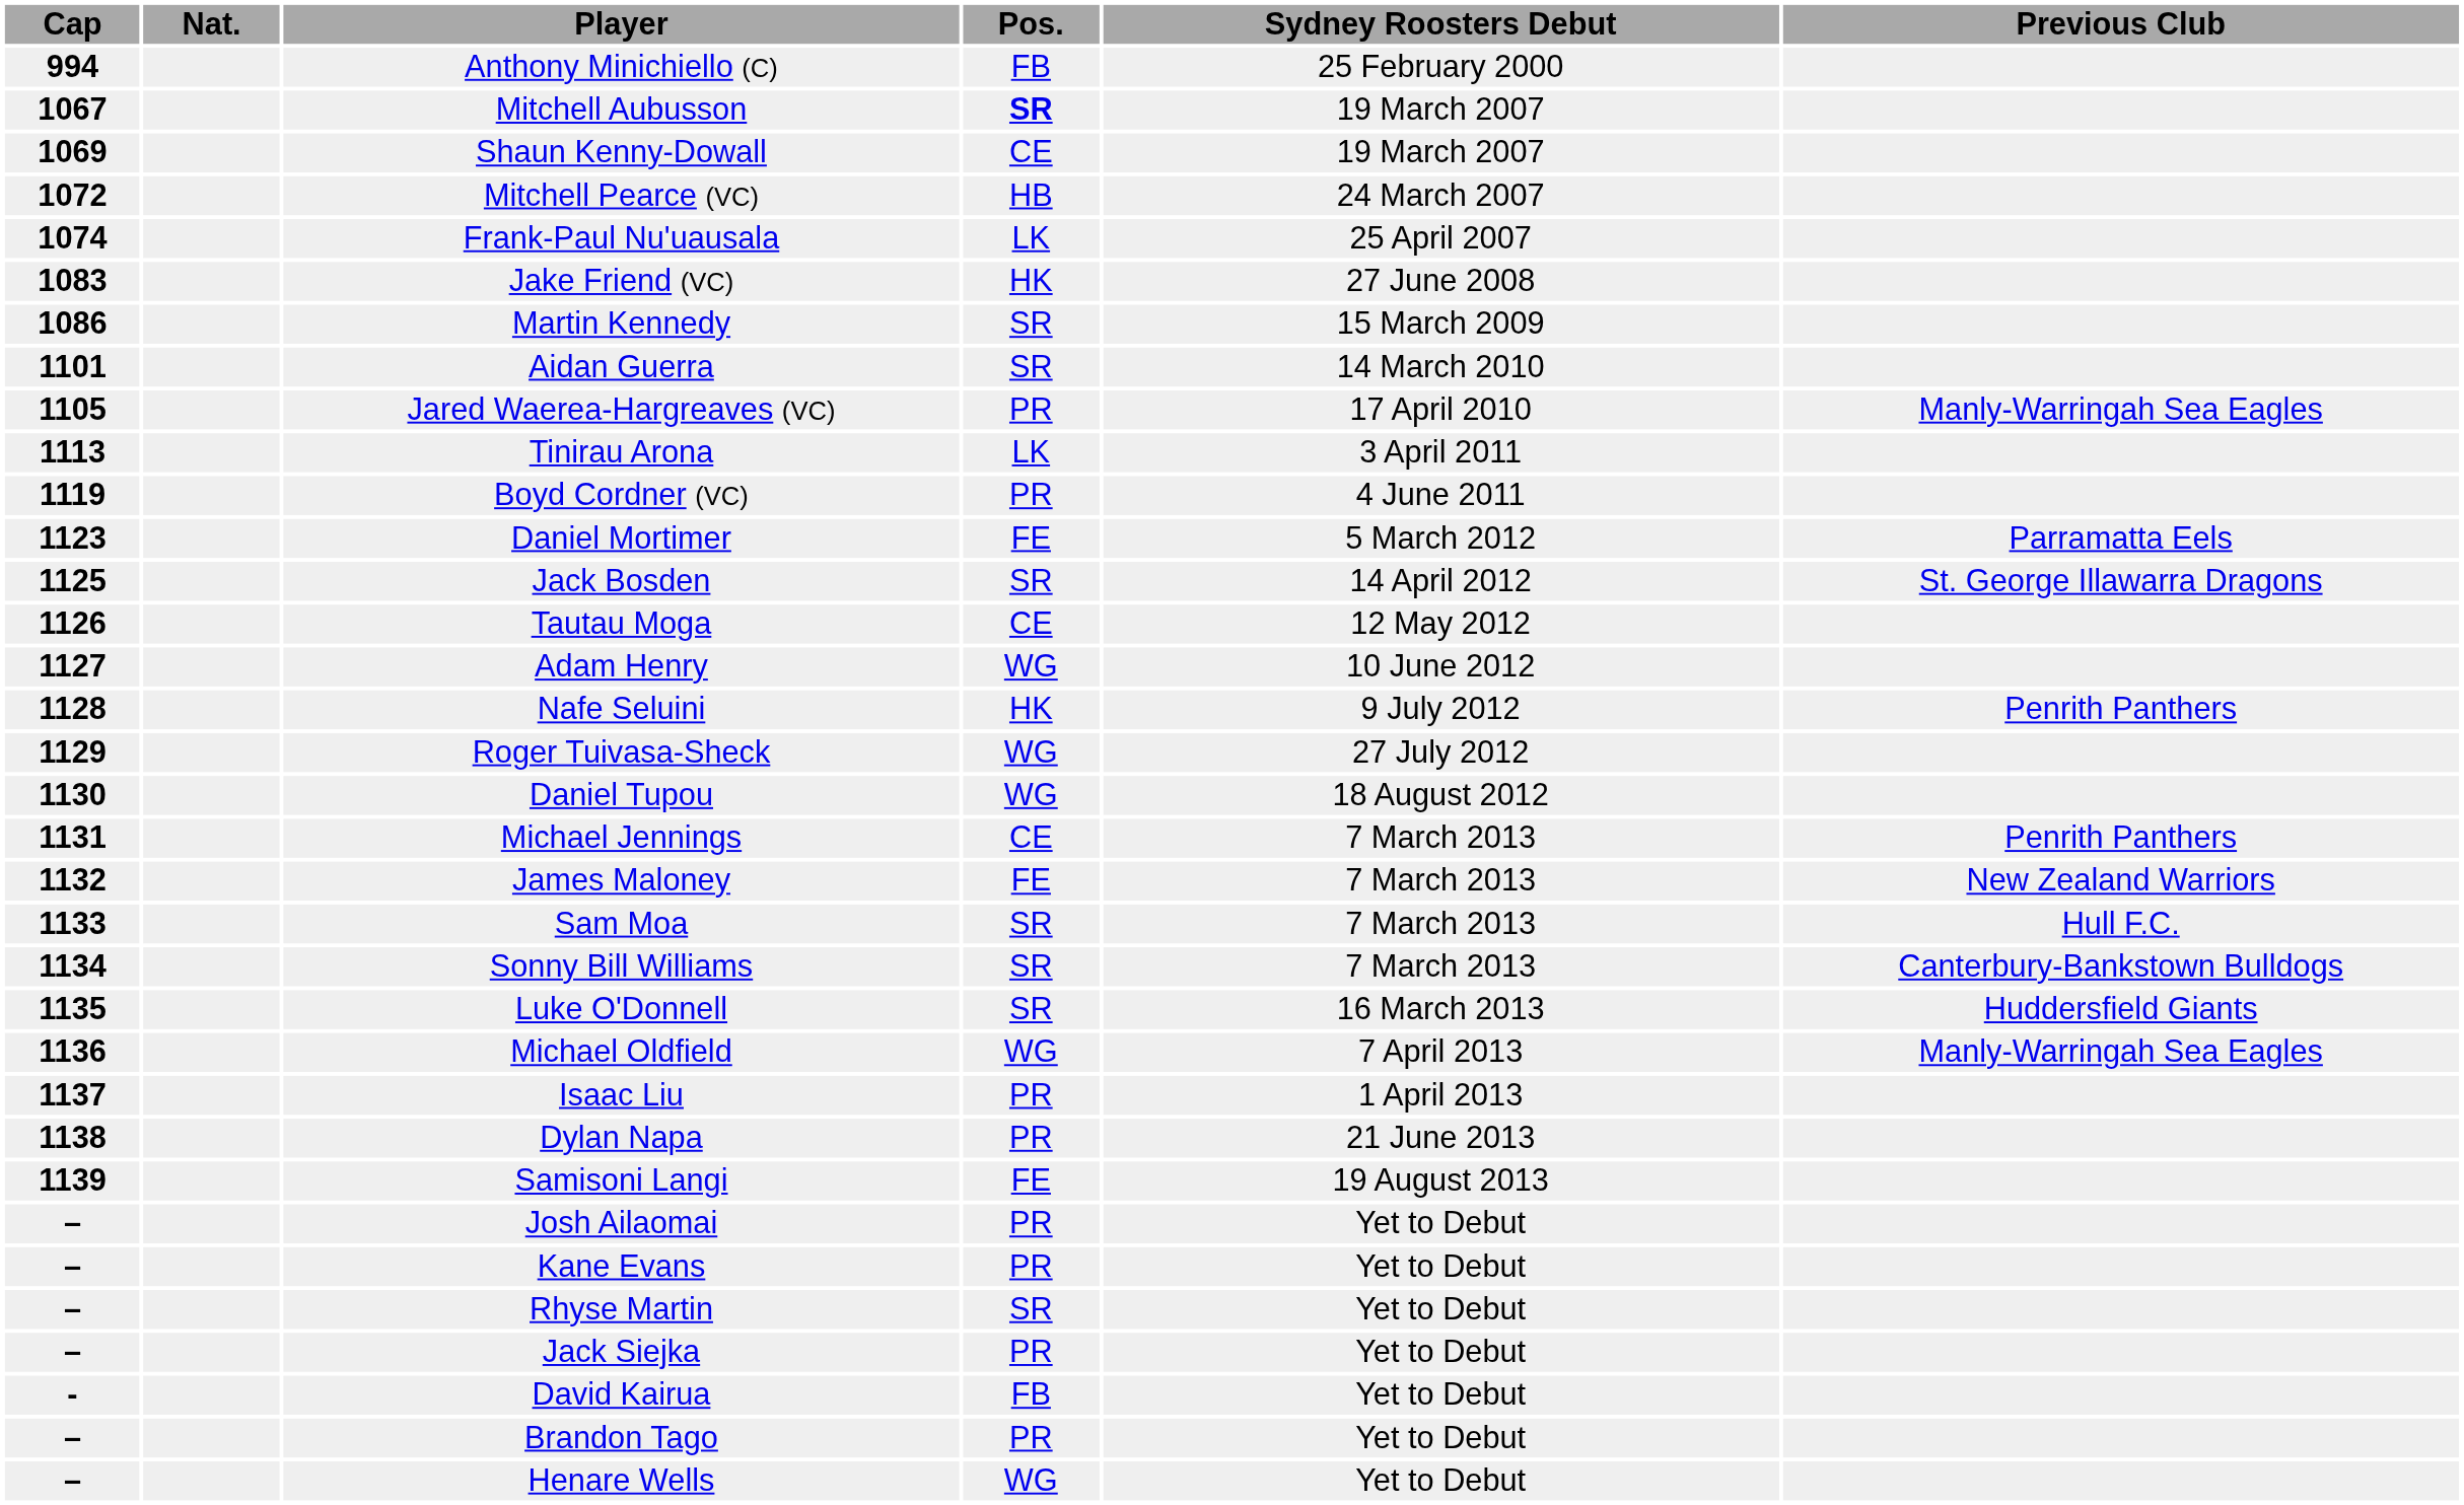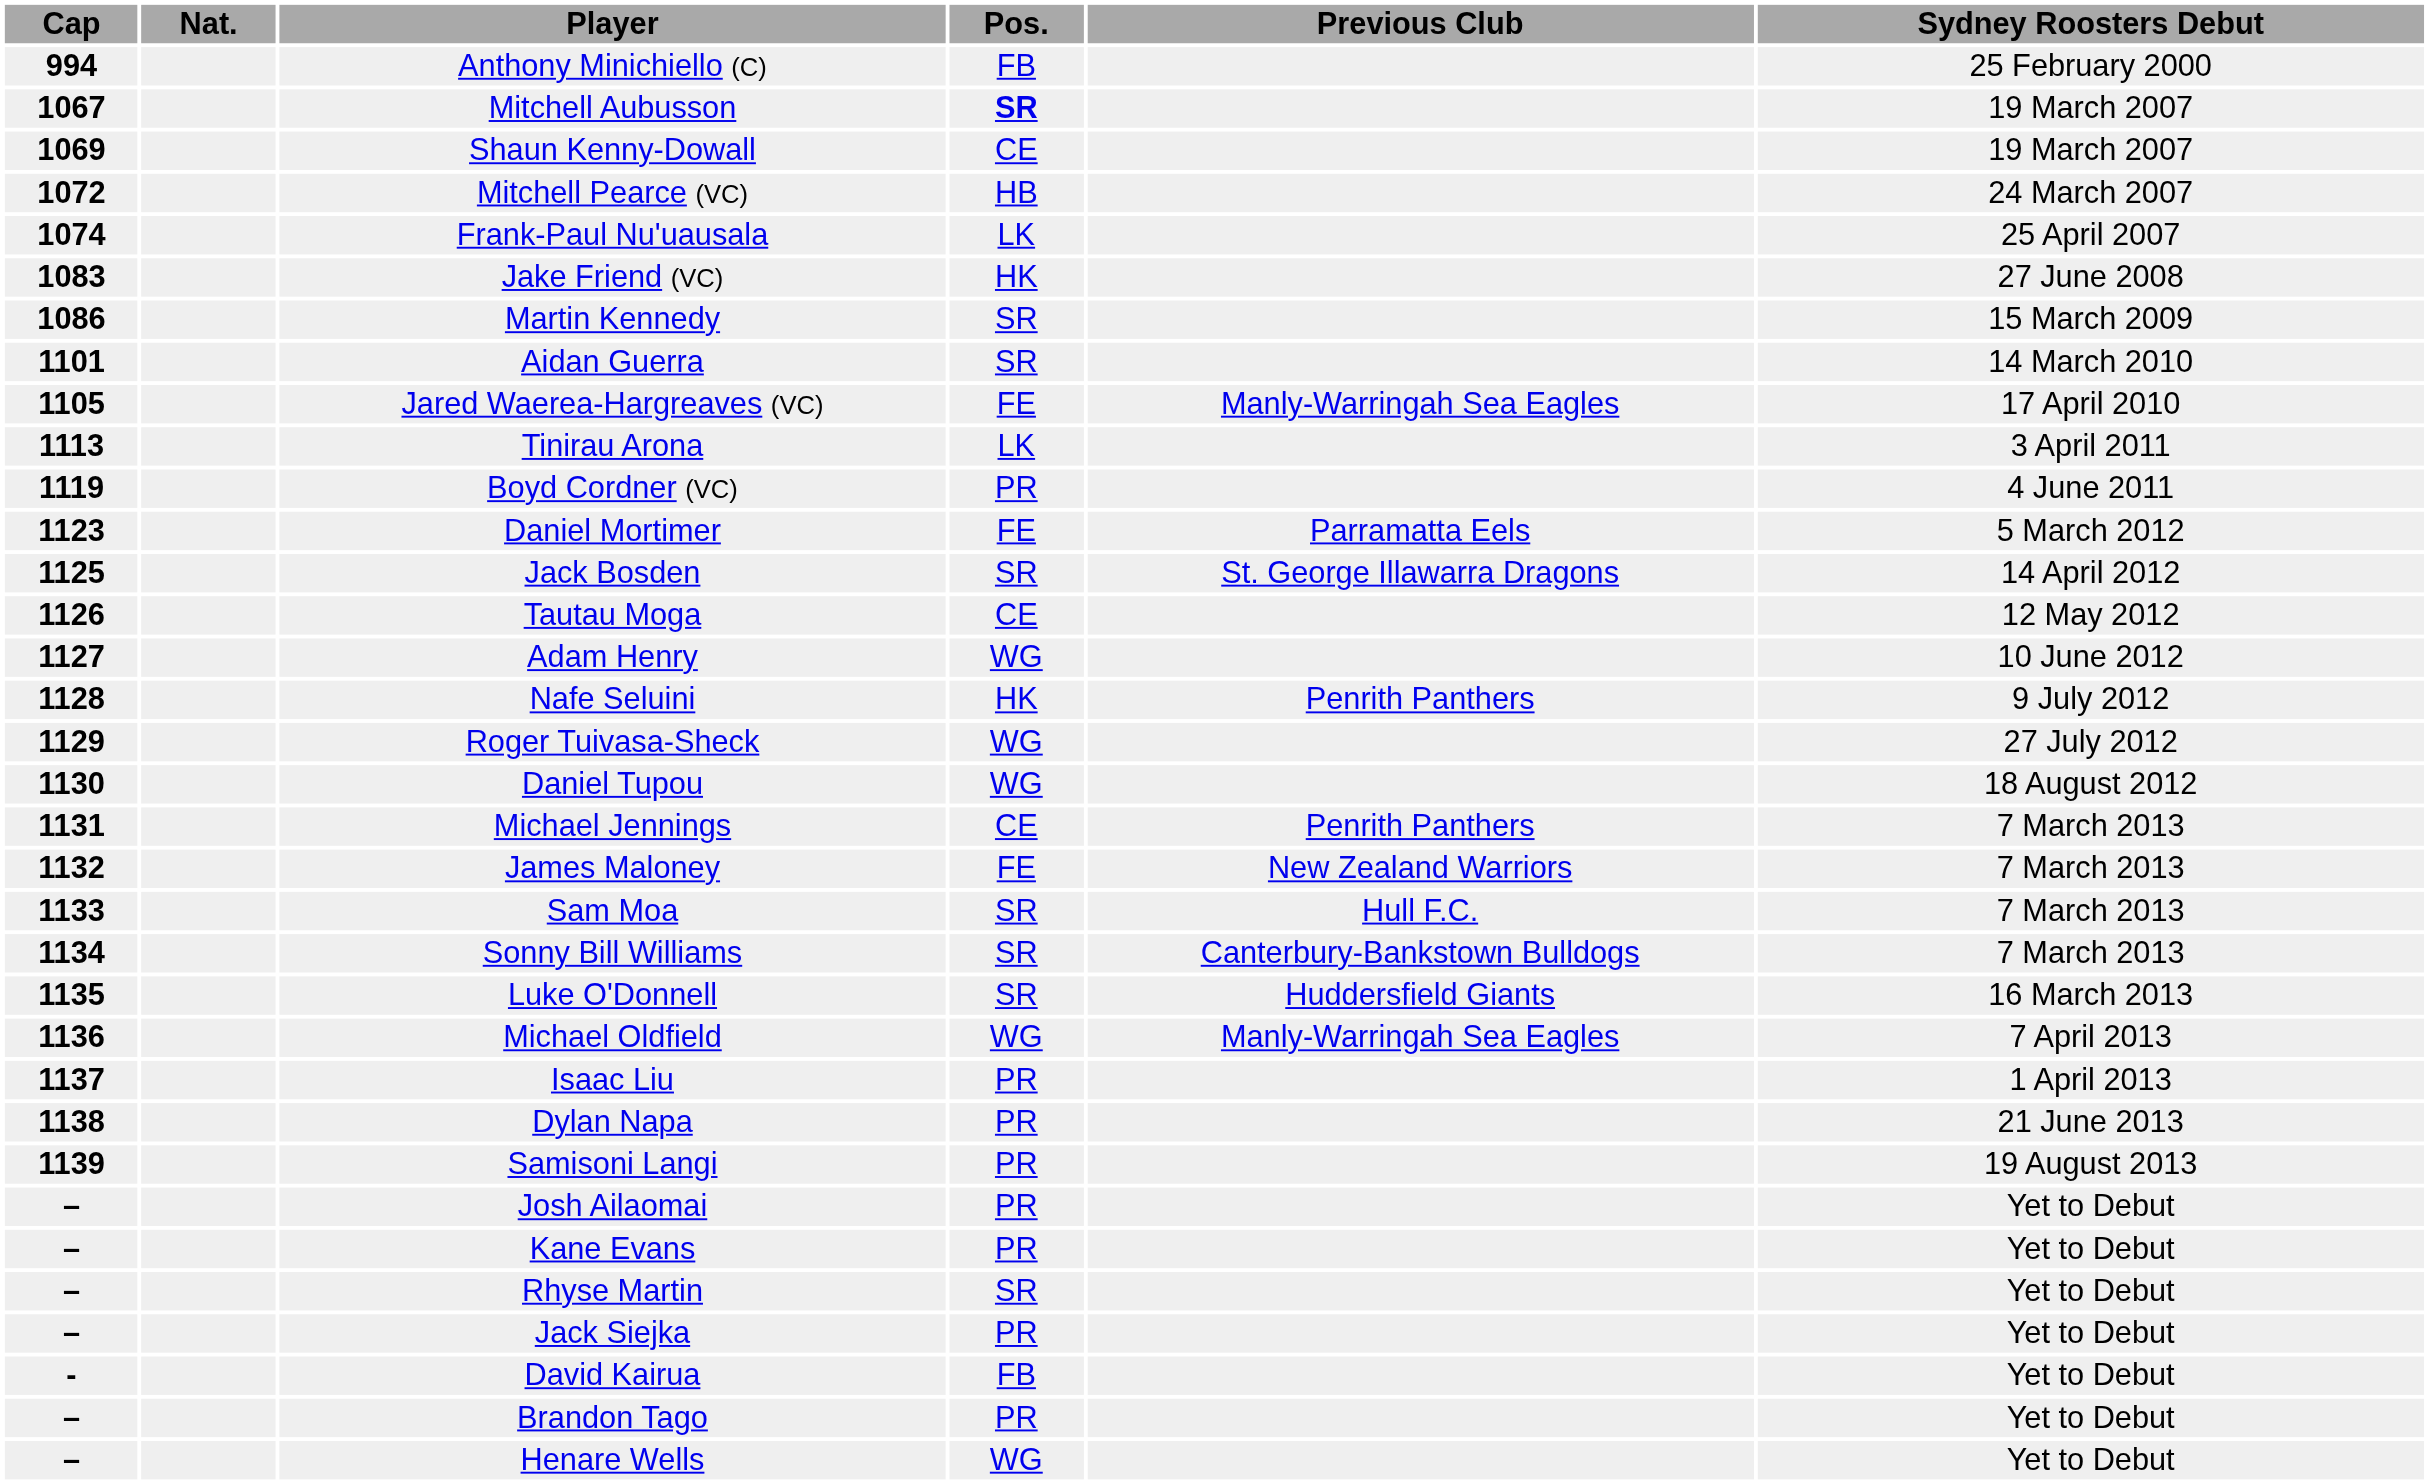columns swapped: Sydney Roosters Debut <-> Previous Club
Jared Waerea-Hargreaves (VC) | Pos.: PR -> FE
Samisoni Langi | Pos.: FE -> PR
